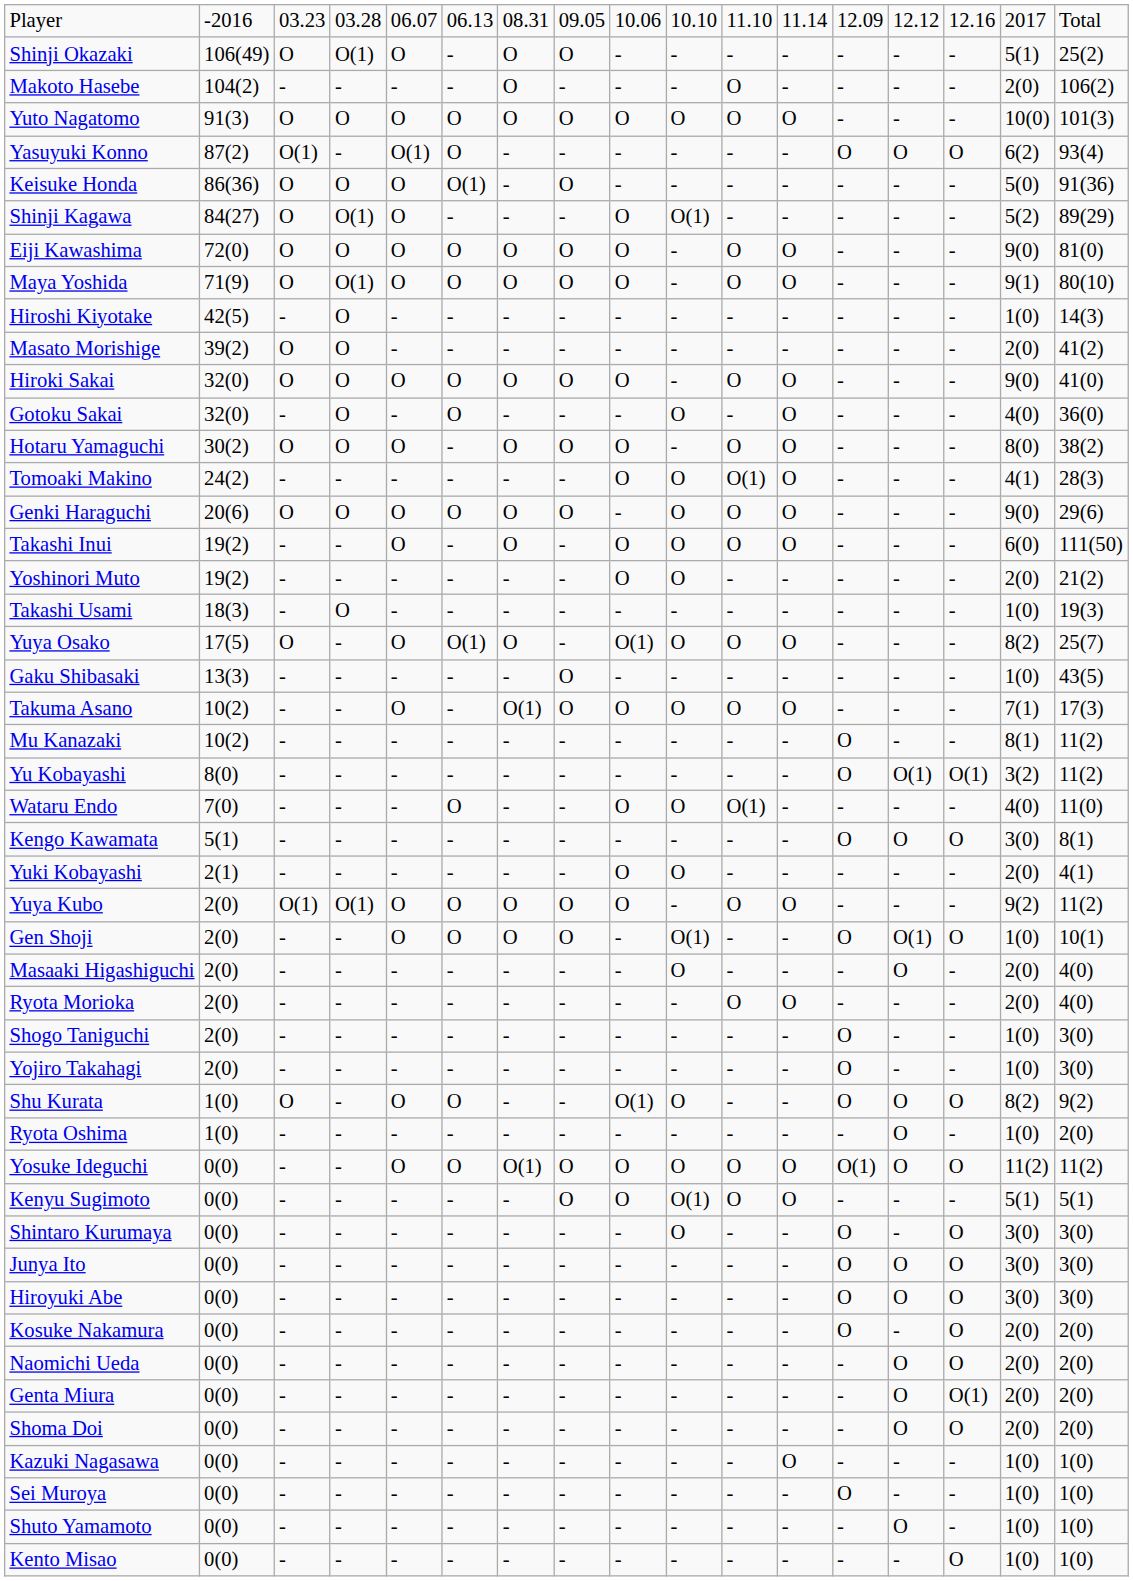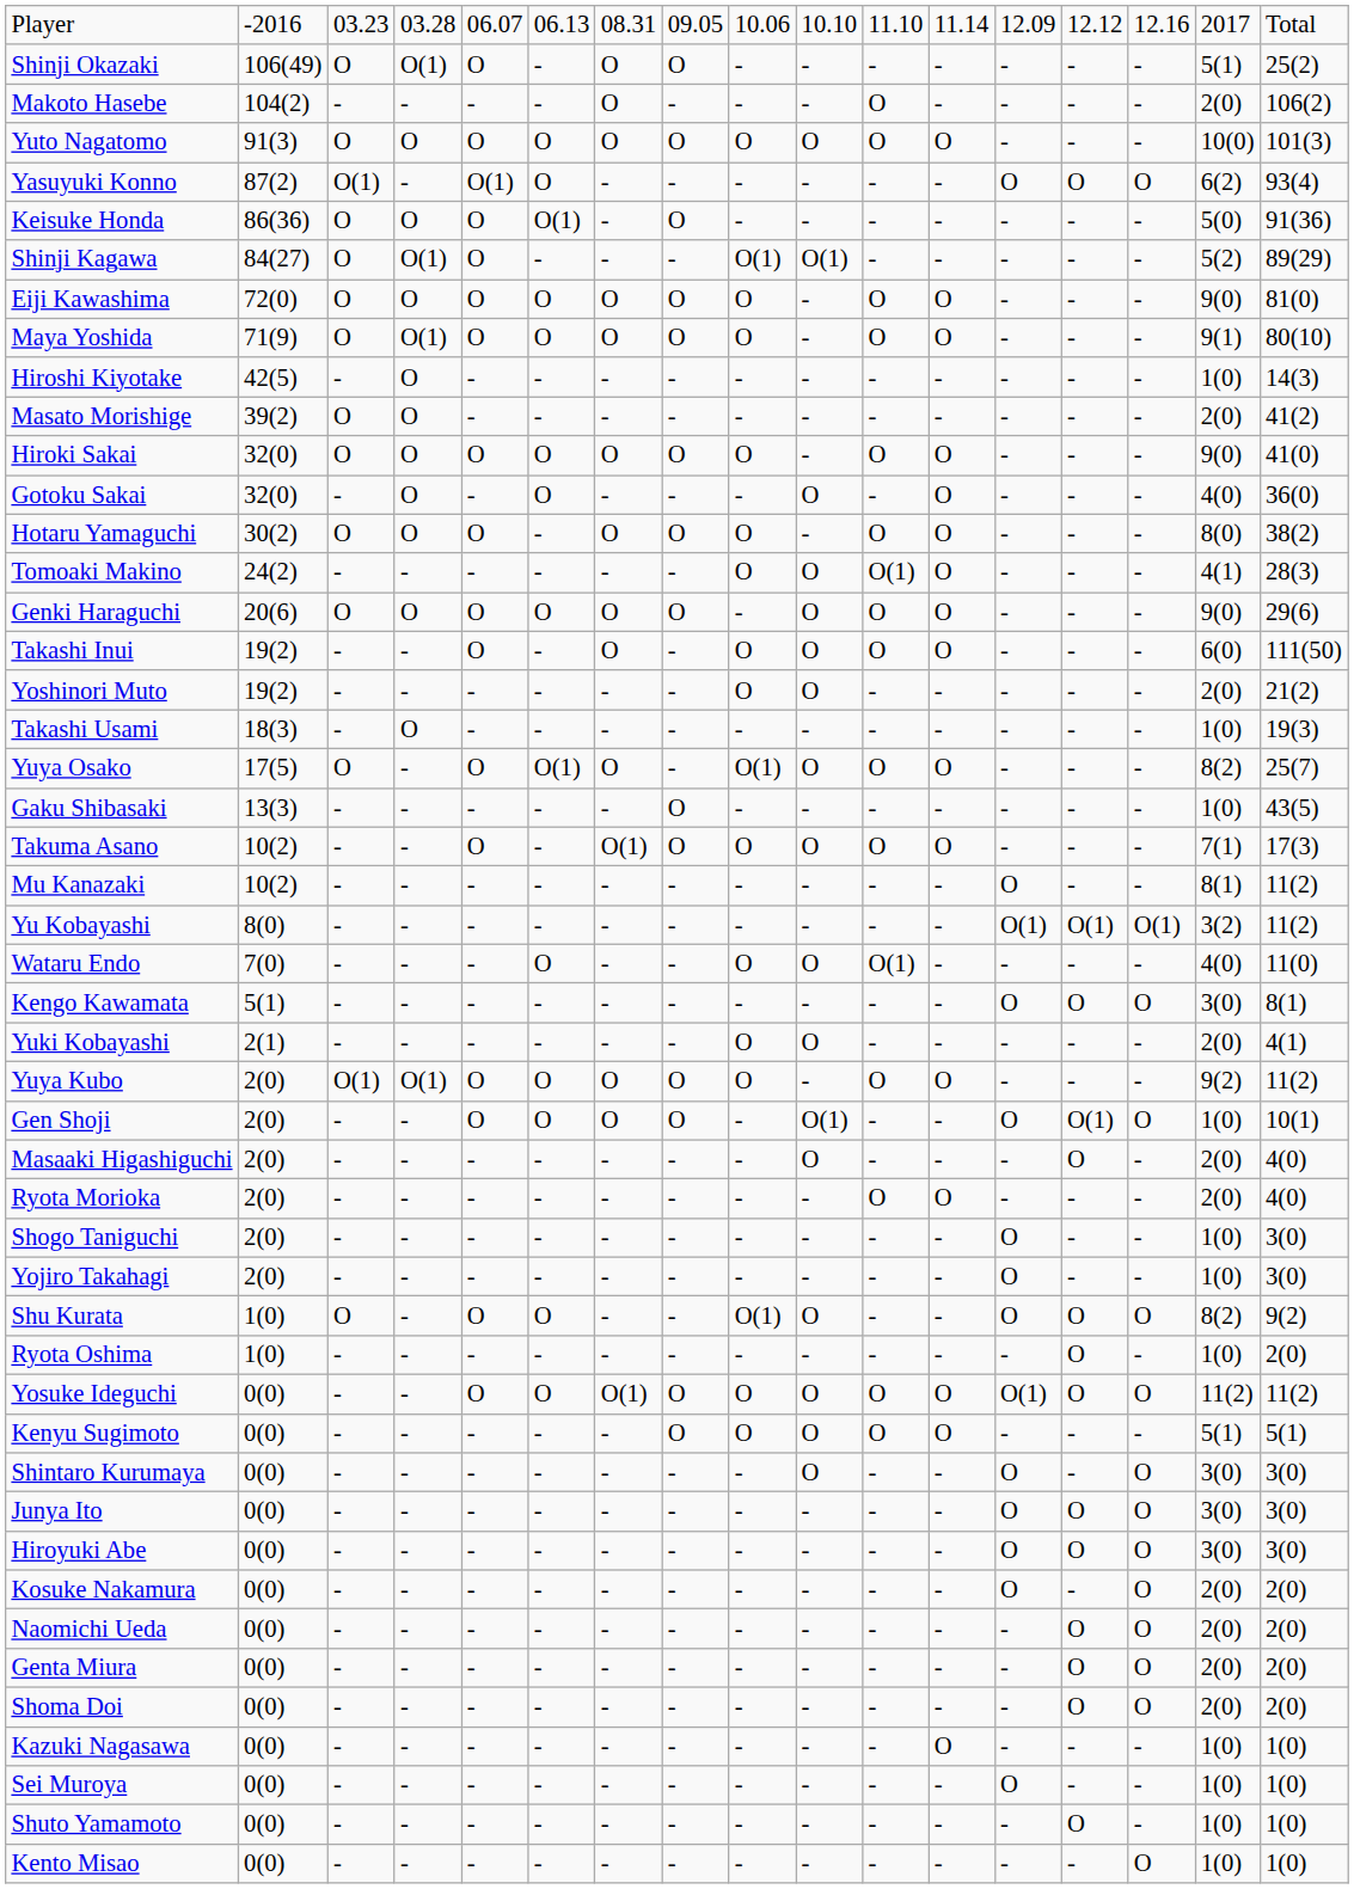Shinji Kagawa | column 9: O -> O(1)
Yu Kobayashi | column 13: O -> O(1)
Kenyu Sugimoto | column 10: O(1) -> O
Genta Miura | column 15: O(1) -> O
